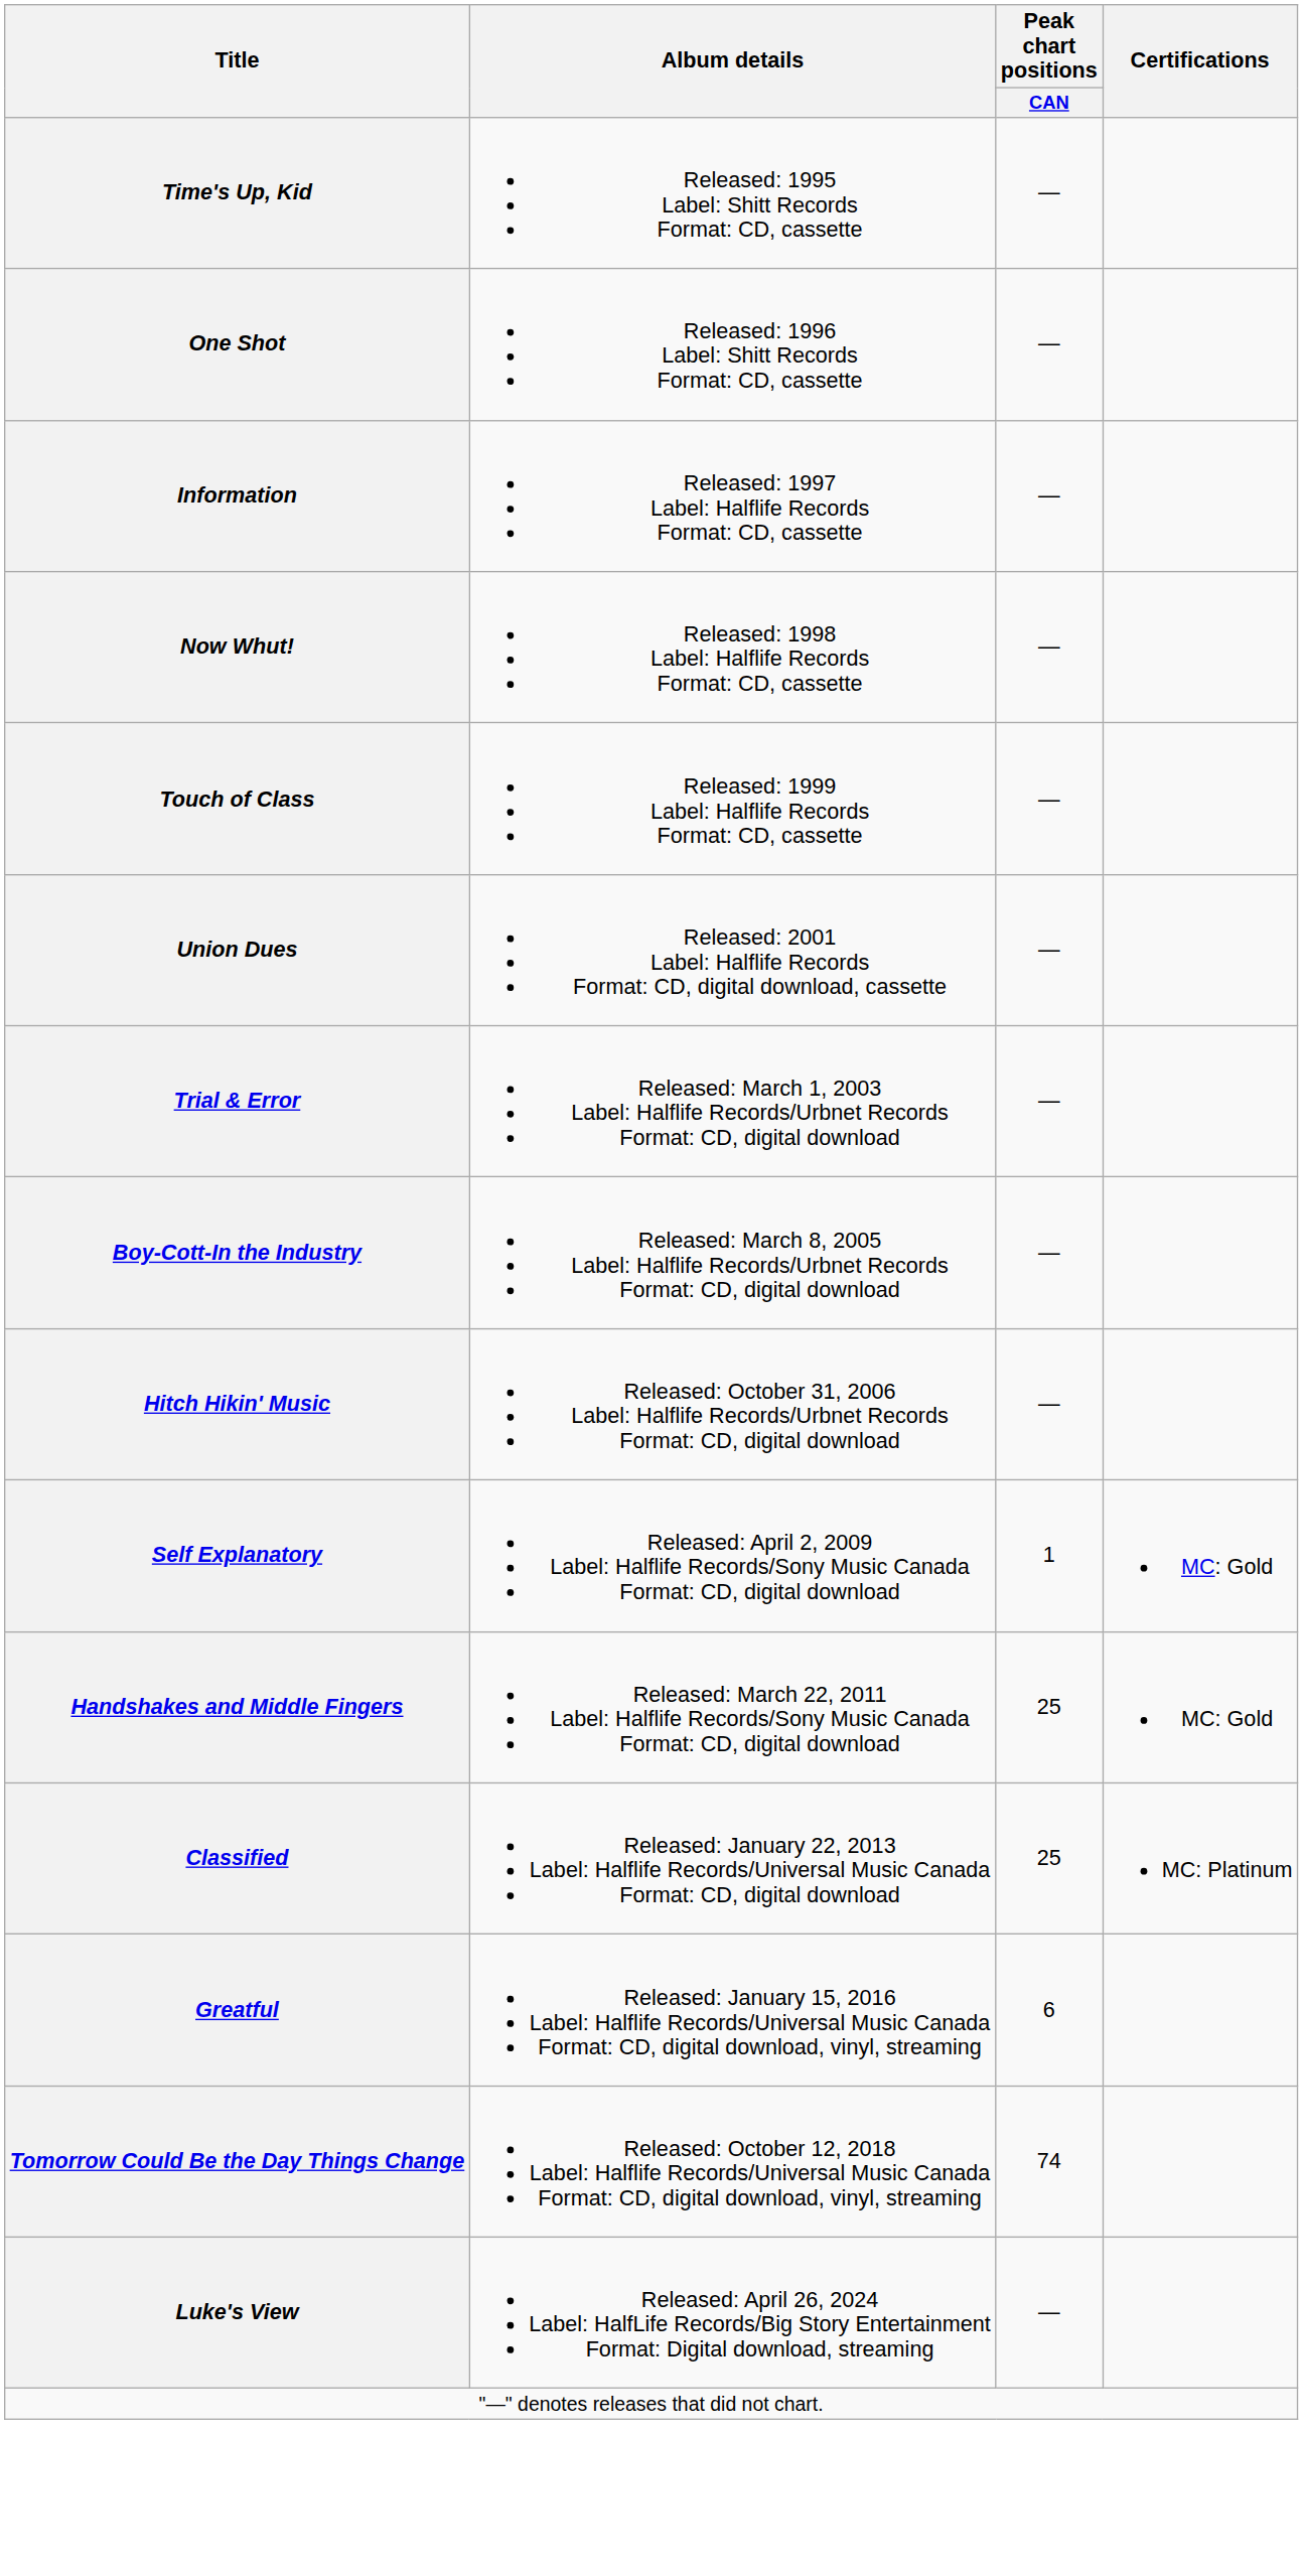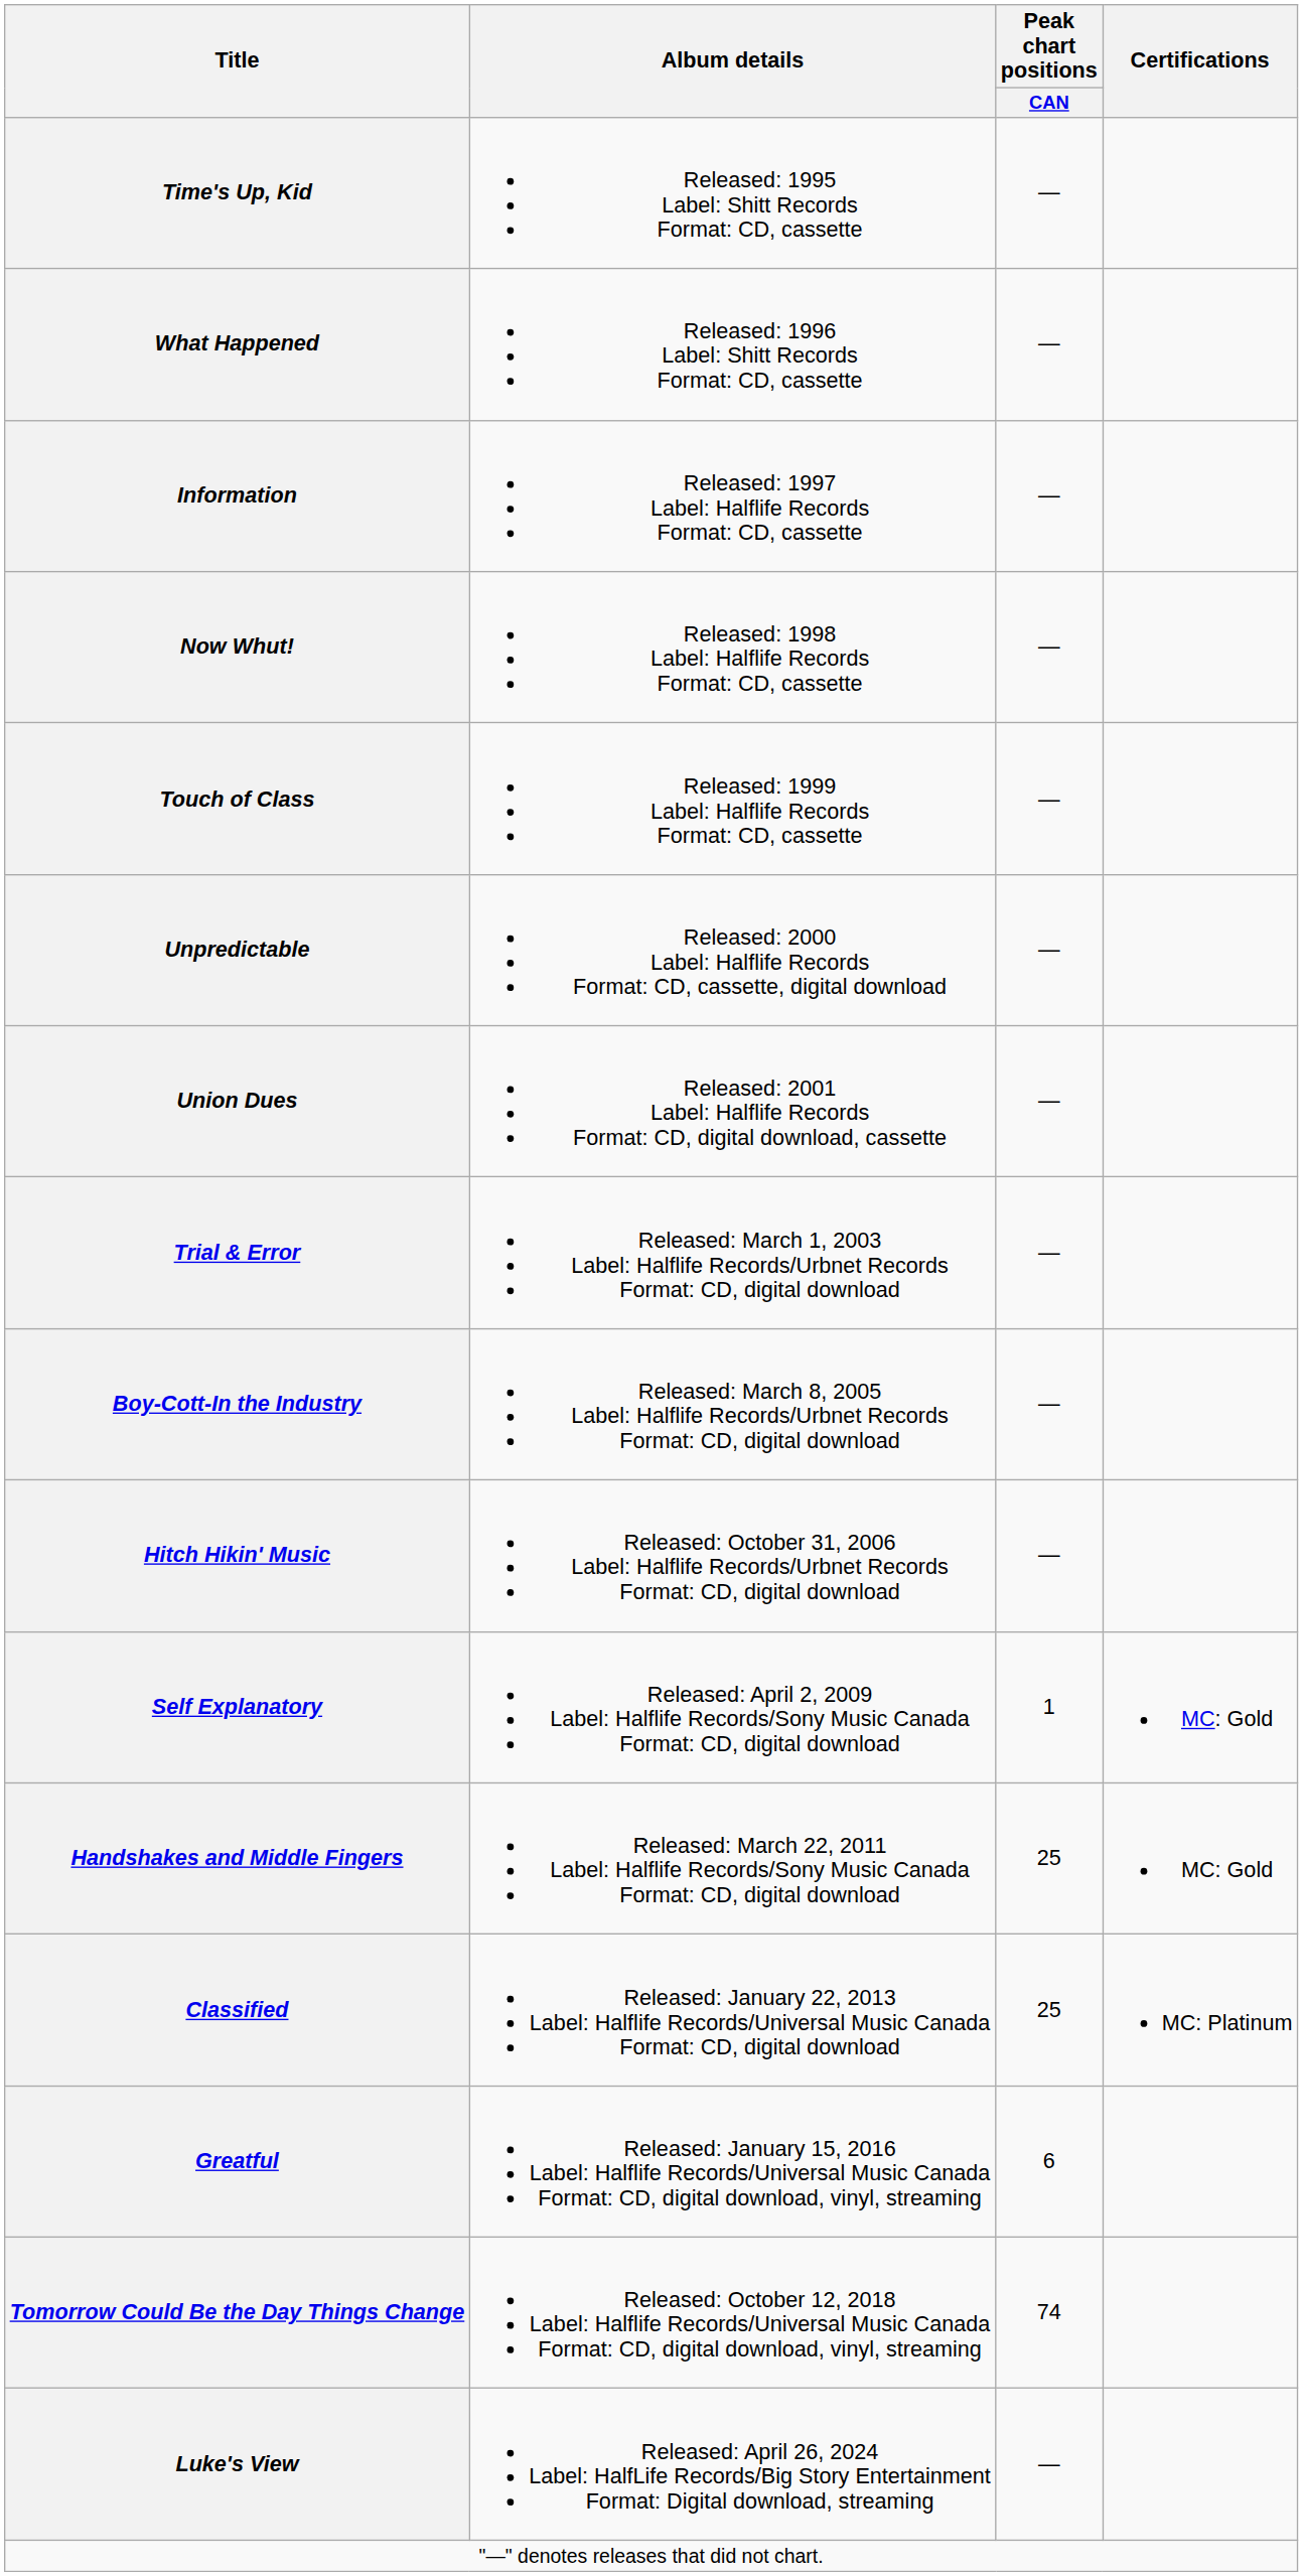- row: One Shot | Released: 1996 Label: Shitt Records Format: CD, cassette | —
+ row: What Happened | Released: 1996 Label: Shitt Records Format: CD, cassette | —
+ row: Unpredictable | Released: 2000 Label: Halflife Records Format: CD, cassette, digital download | —
